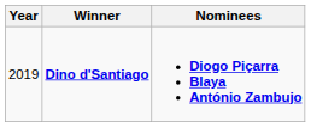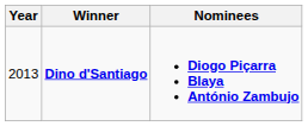Dino d'Santiago | Year: 2019 -> 2013
